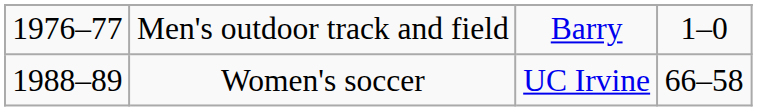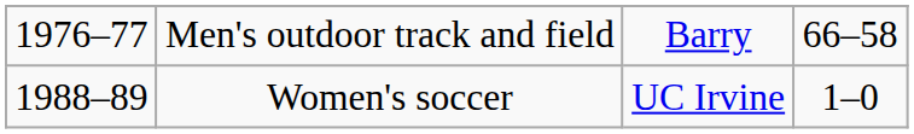Men's outdoor track and field | column 4: 1–0 -> 66–58
Women's soccer | column 4: 66–58 -> 1–0
